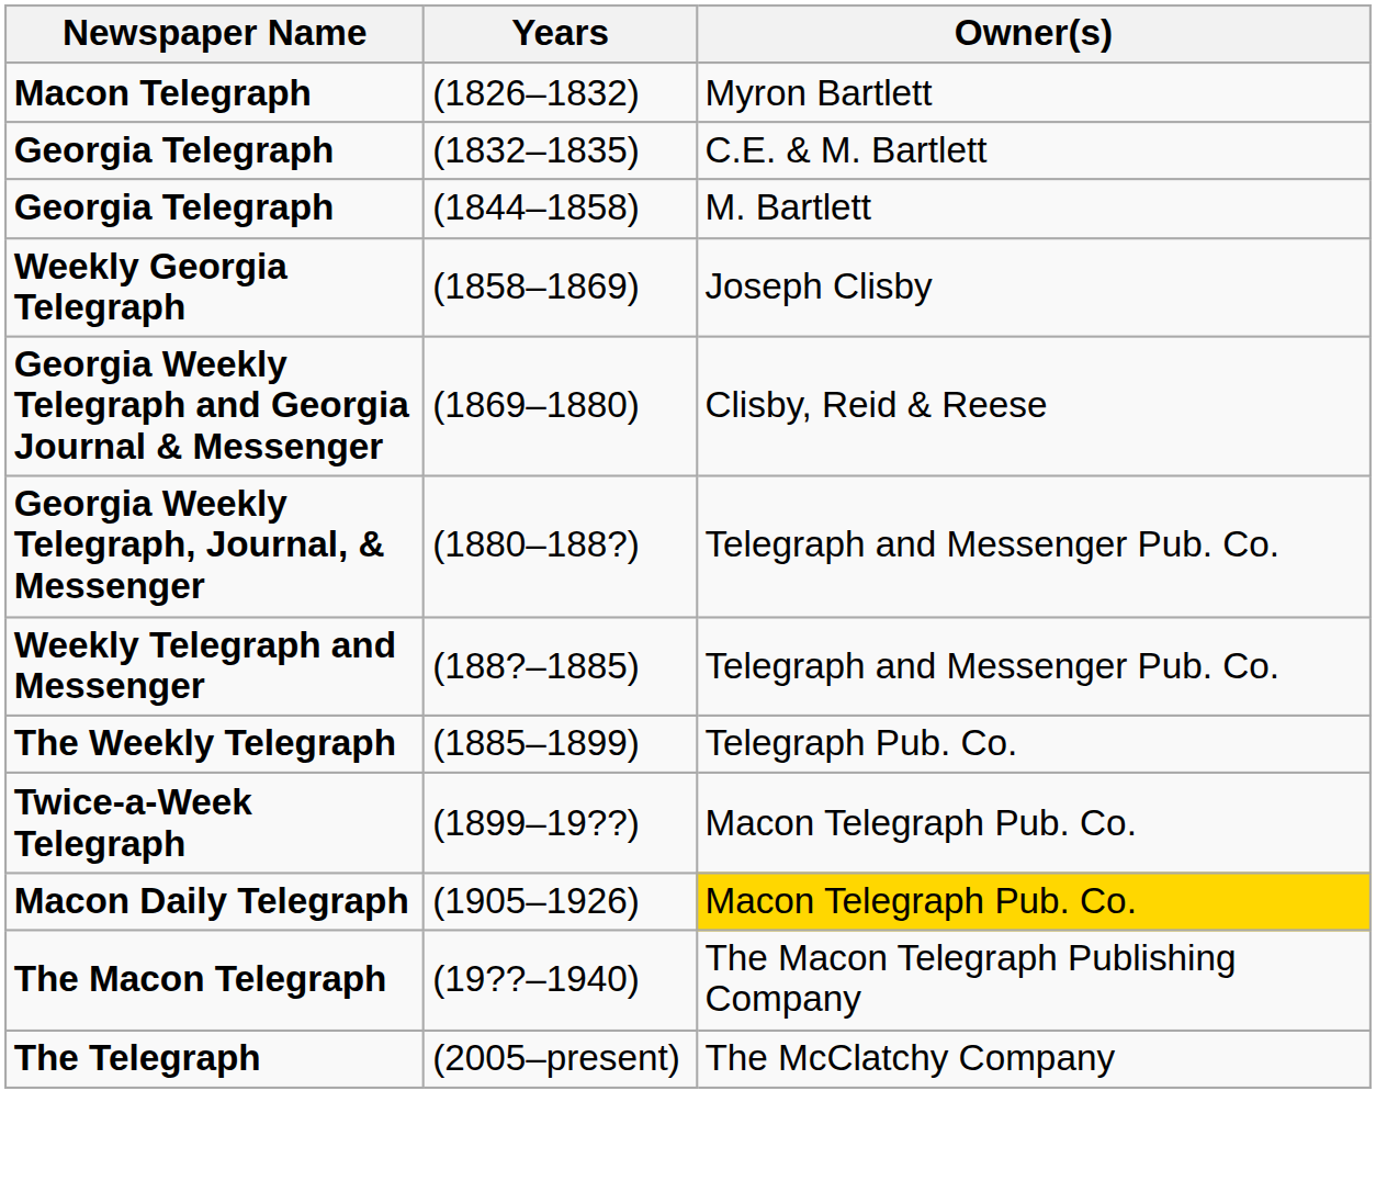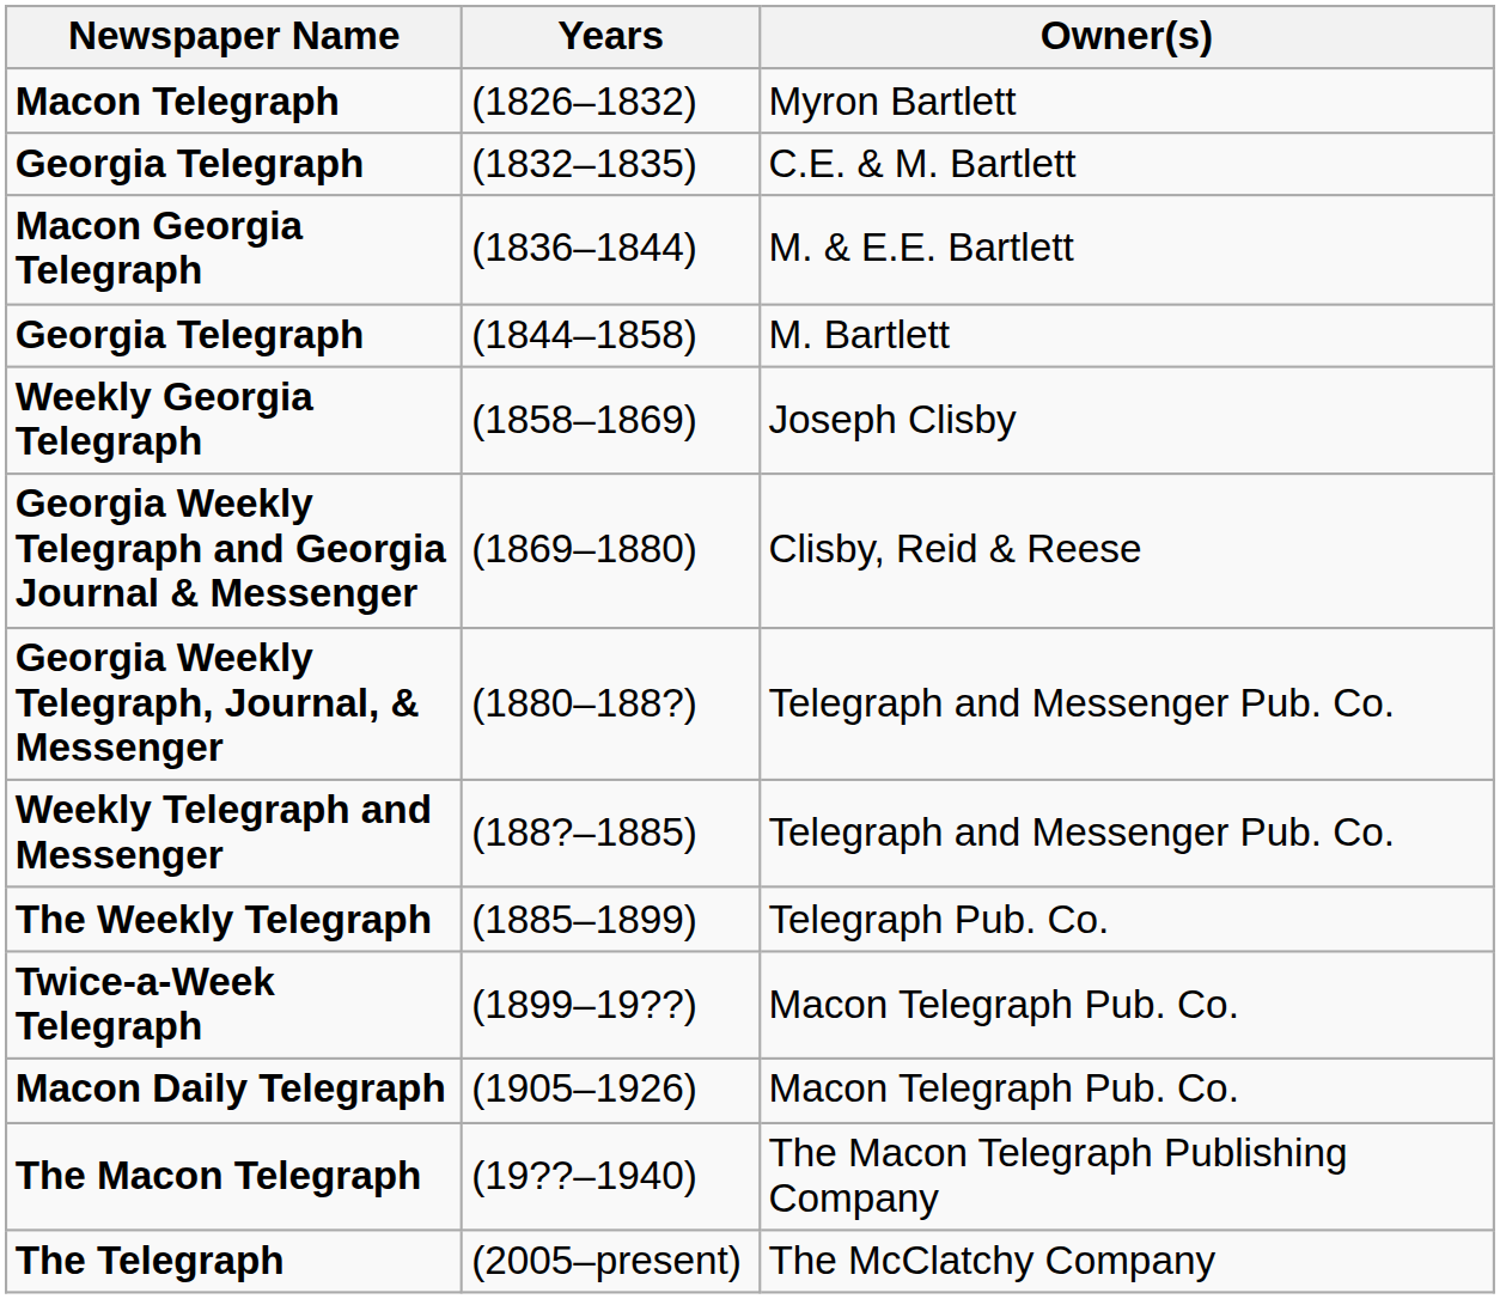+ row: Macon Georgia Telegraph | (1836–1844) | M. & E.E. Bartlett
Macon Daily Telegraph | Owner(s): gold background -> no background
